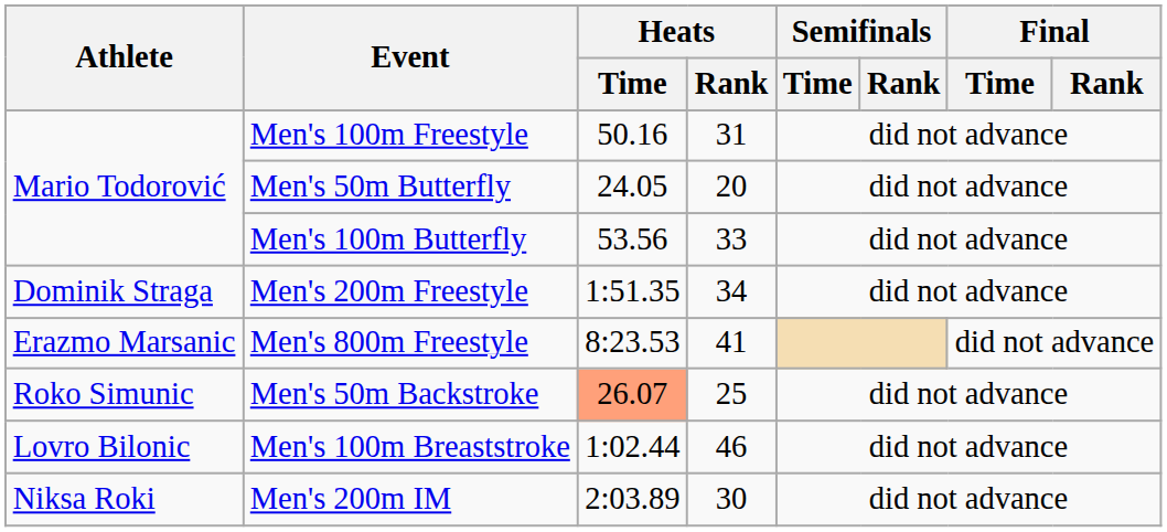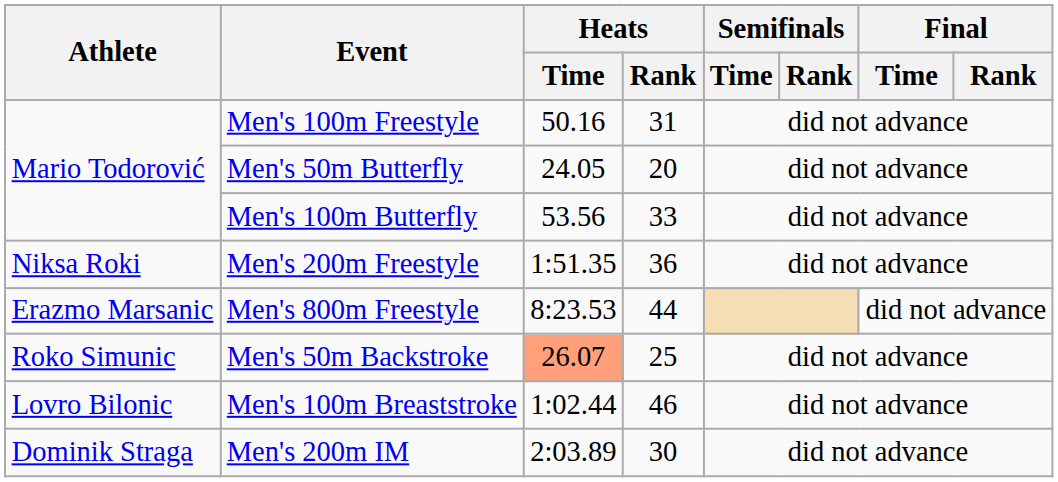Men's 200m Freestyle | Athlete: Dominik Straga -> Niksa Roki
Men's 200m Freestyle | Heats / Rank: 34 -> 36
Men's 800m Freestyle | Heats / Rank: 41 -> 44
Men's 200m IM | Athlete: Niksa Roki -> Dominik Straga
